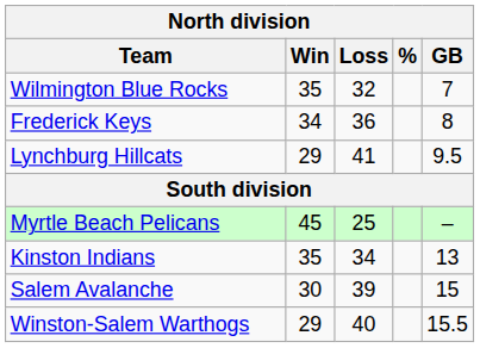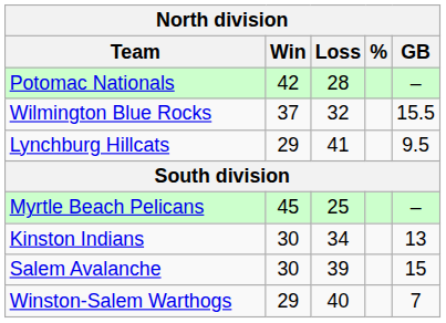+ row: Potomac Nationals | 42 | 28 | –
Wilmington Blue Rocks | Win: 35 -> 37
Wilmington Blue Rocks | GB: 7 -> 15.5
- row: Frederick Keys | 34 | 36 | 8
Kinston Indians | Win: 35 -> 30
Winston-Salem Warthogs | GB: 15.5 -> 7
